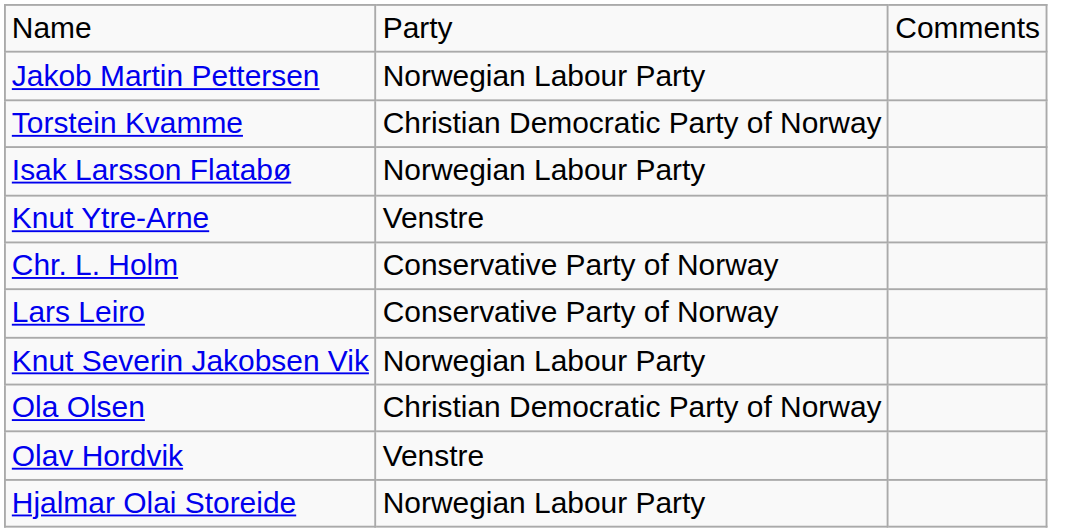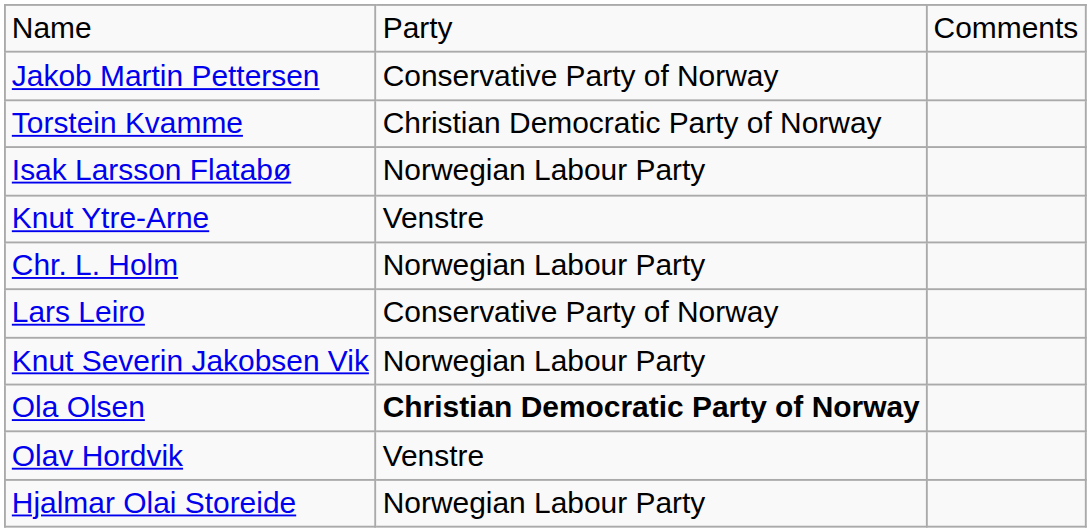Jakob Martin Pettersen | column 2: Norwegian Labour Party -> Conservative Party of Norway
Chr. L. Holm | column 2: Conservative Party of Norway -> Norwegian Labour Party
Ola Olsen | column 2: normal -> bold
